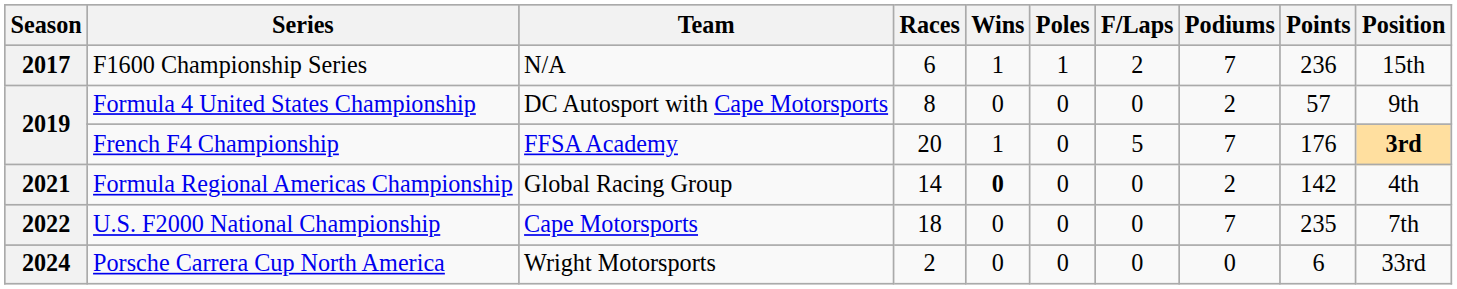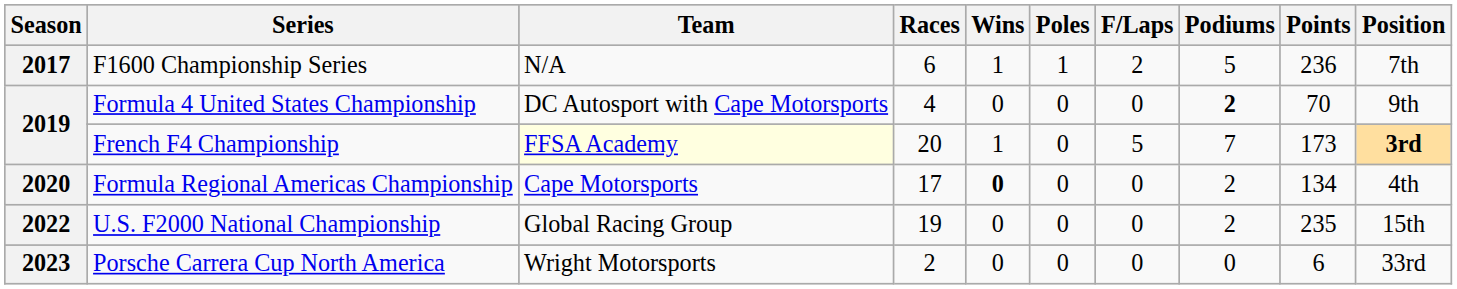F1600 Championship Series | Podiums: 7 -> 5
F1600 Championship Series | Position: 15th -> 7th
Formula 4 United States Championship | Races: 8 -> 4
Formula 4 United States Championship | Podiums: normal -> bold
Formula 4 United States Championship | Points: 57 -> 70
French F4 Championship | Team: no background -> lightyellow background
French F4 Championship | Points: 176 -> 173
Formula Regional Americas Championship | Season: 2021 -> 2020
Formula Regional Americas Championship | Team: Global Racing Group -> Cape Motorsports
Formula Regional Americas Championship | Races: 14 -> 17
Formula Regional Americas Championship | Points: 142 -> 134
U.S. F2000 National Championship | Team: Cape Motorsports -> Global Racing Group
U.S. F2000 National Championship | Races: 18 -> 19
U.S. F2000 National Championship | Podiums: 7 -> 2
U.S. F2000 National Championship | Position: 7th -> 15th
Porsche Carrera Cup North America | Season: 2024 -> 2023
